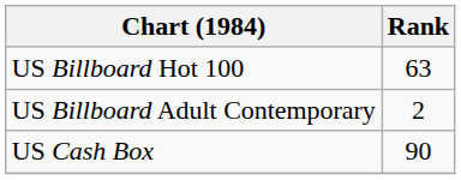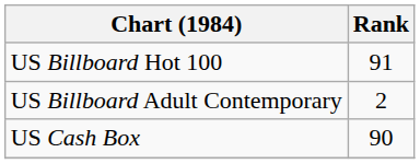US Billboard Hot 100 | Rank: 63 -> 91
